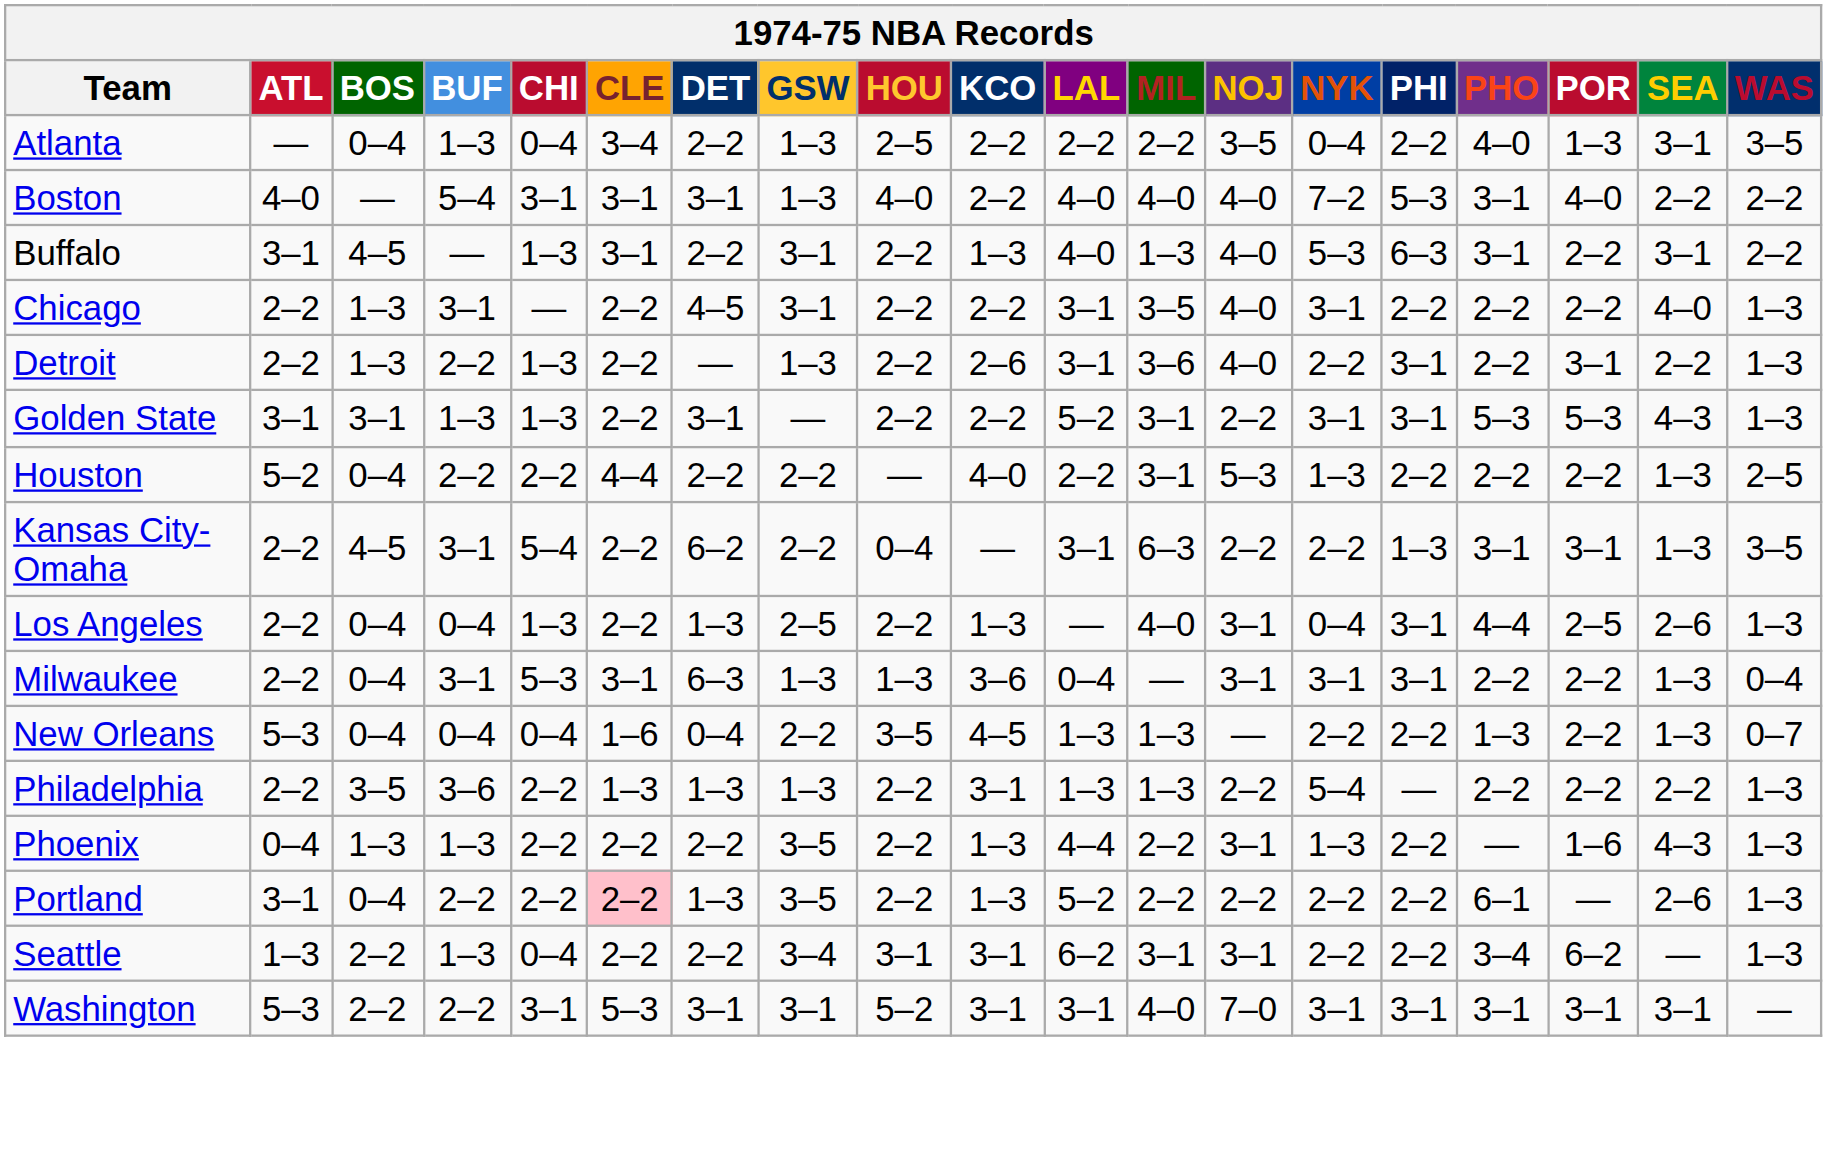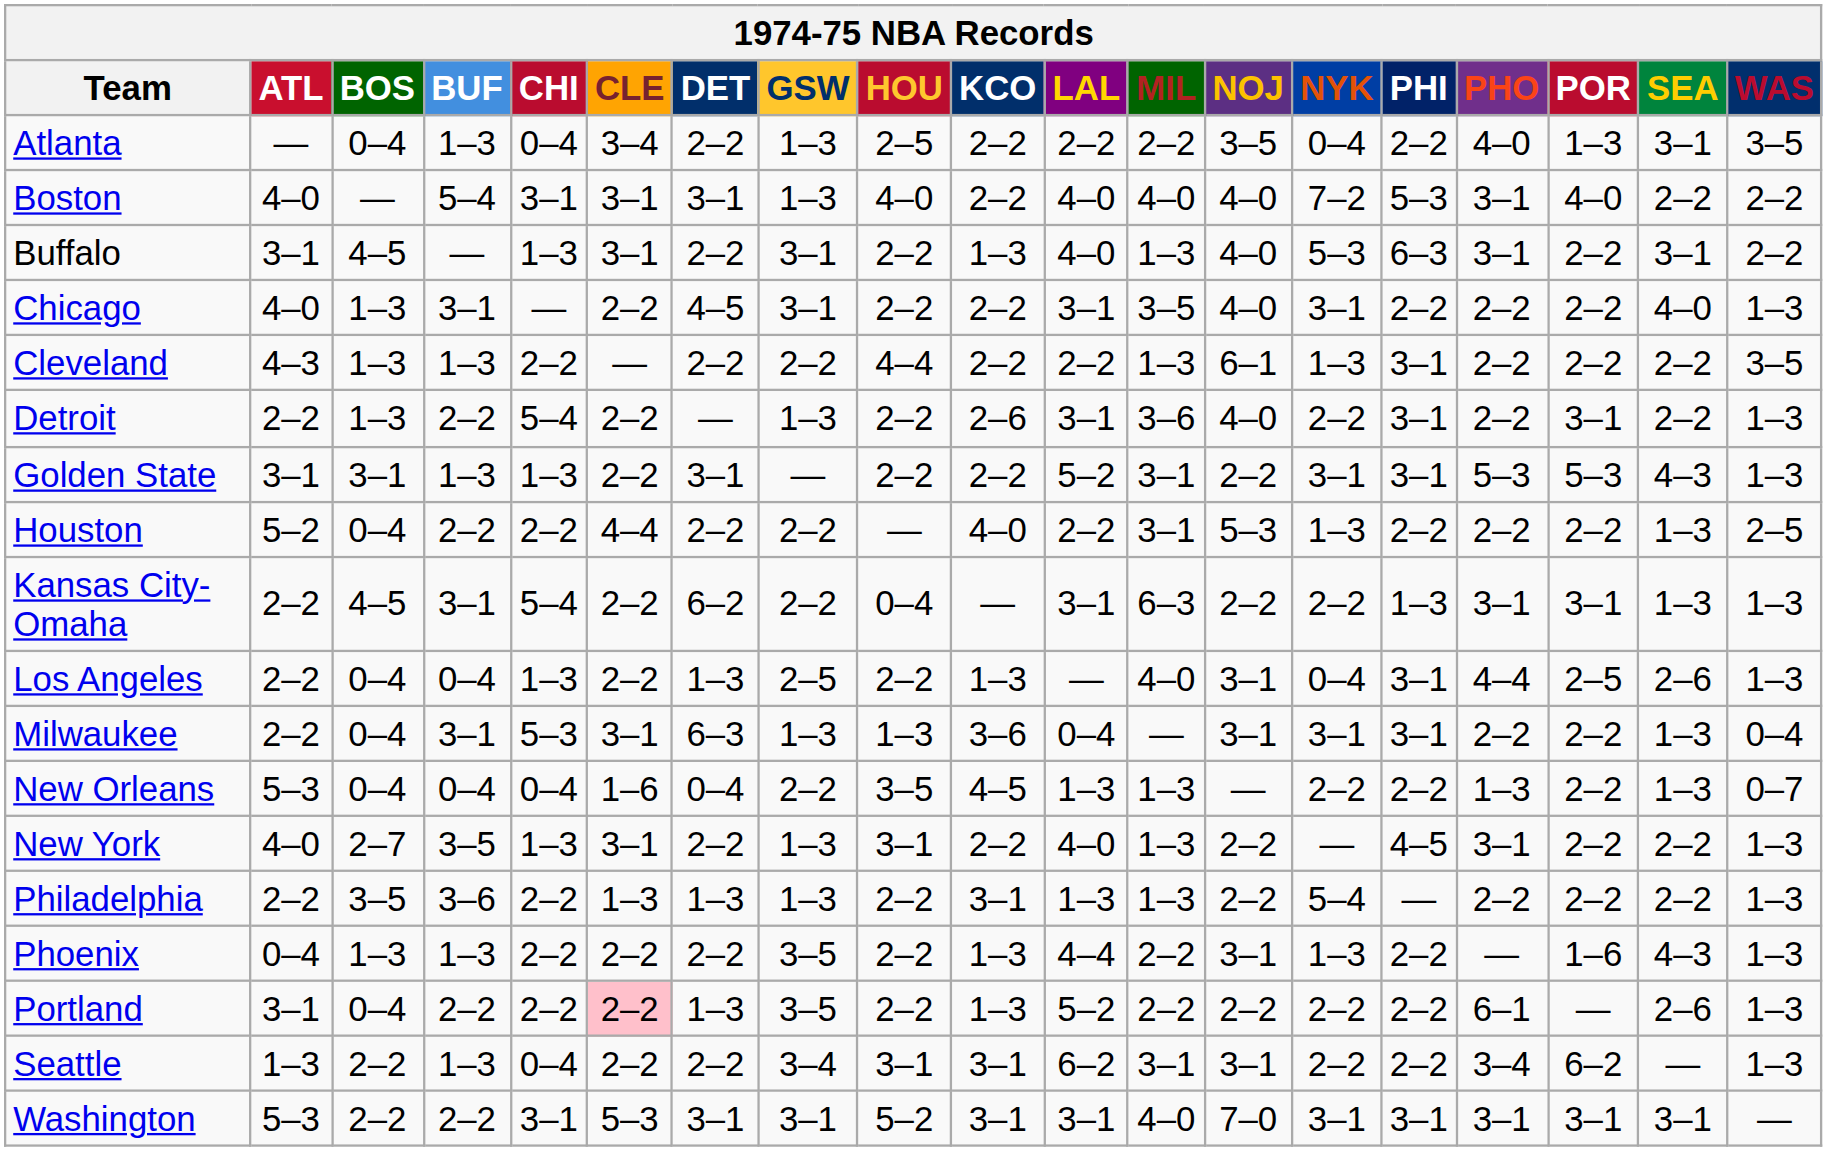Chicago | ATL: 2–2 -> 4–0
+ row: Cleveland | 4–3 | 1–3 | 1–3 | 2–2 | — | 2–2 | 2–2 | 4–4 | 2–2 | 2–2 | 1–3 | 6–1 | 1–3 | 3–1 | 2–2 | 2–2 | 2–2 | 3–5
Detroit | CHI: 1–3 -> 5–4
Kansas City-Omaha | WAS: 3–5 -> 1–3
+ row: New York | 4–0 | 2–7 | 3–5 | 1–3 | 3–1 | 2–2 | 1–3 | 3–1 | 2–2 | 4–0 | 1–3 | 2–2 | — | 4–5 | 3–1 | 2–2 | 2–2 | 1–3
